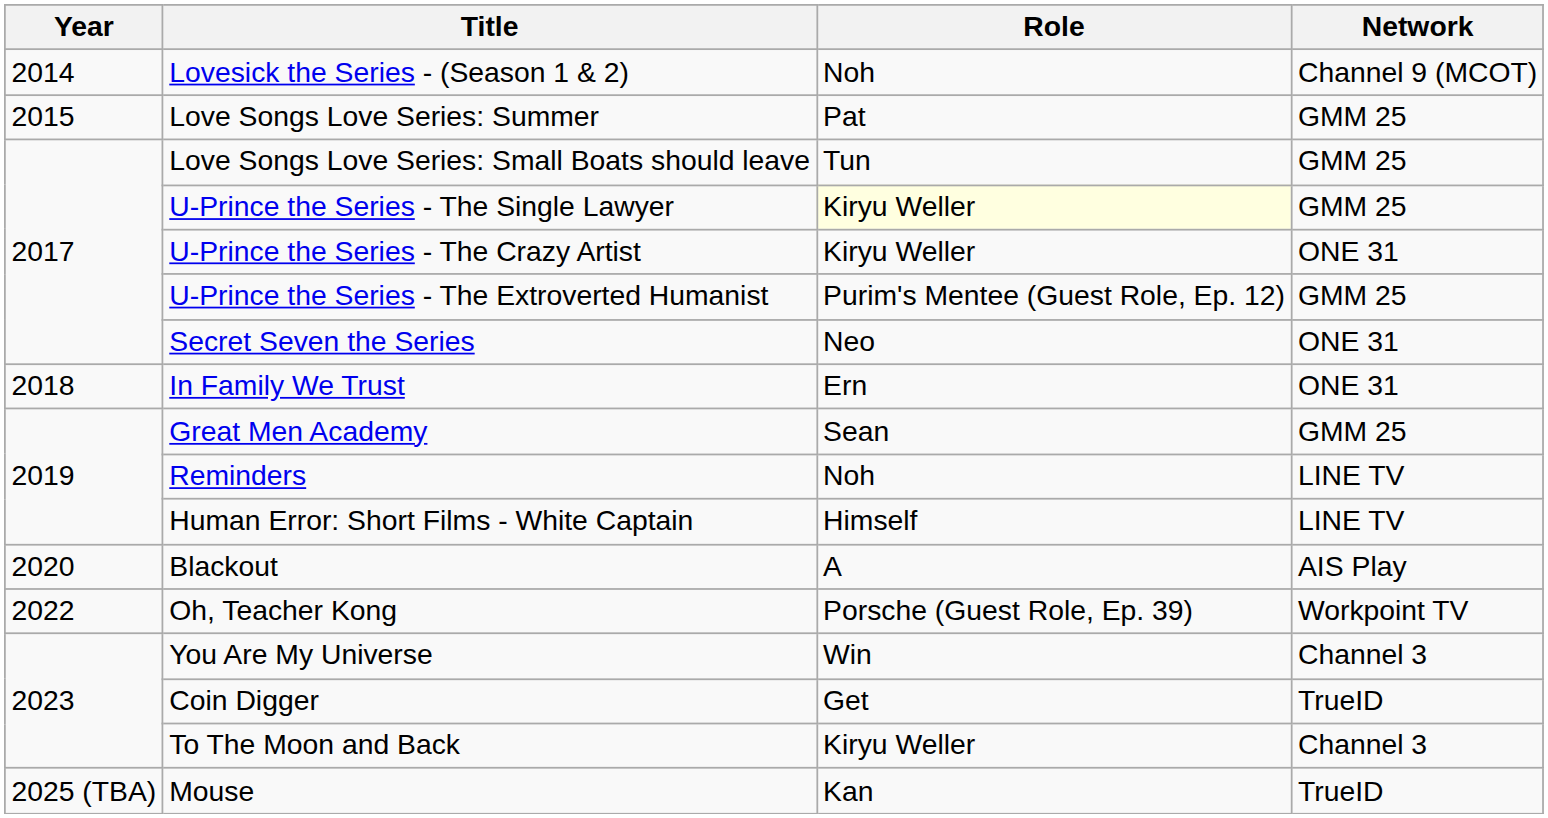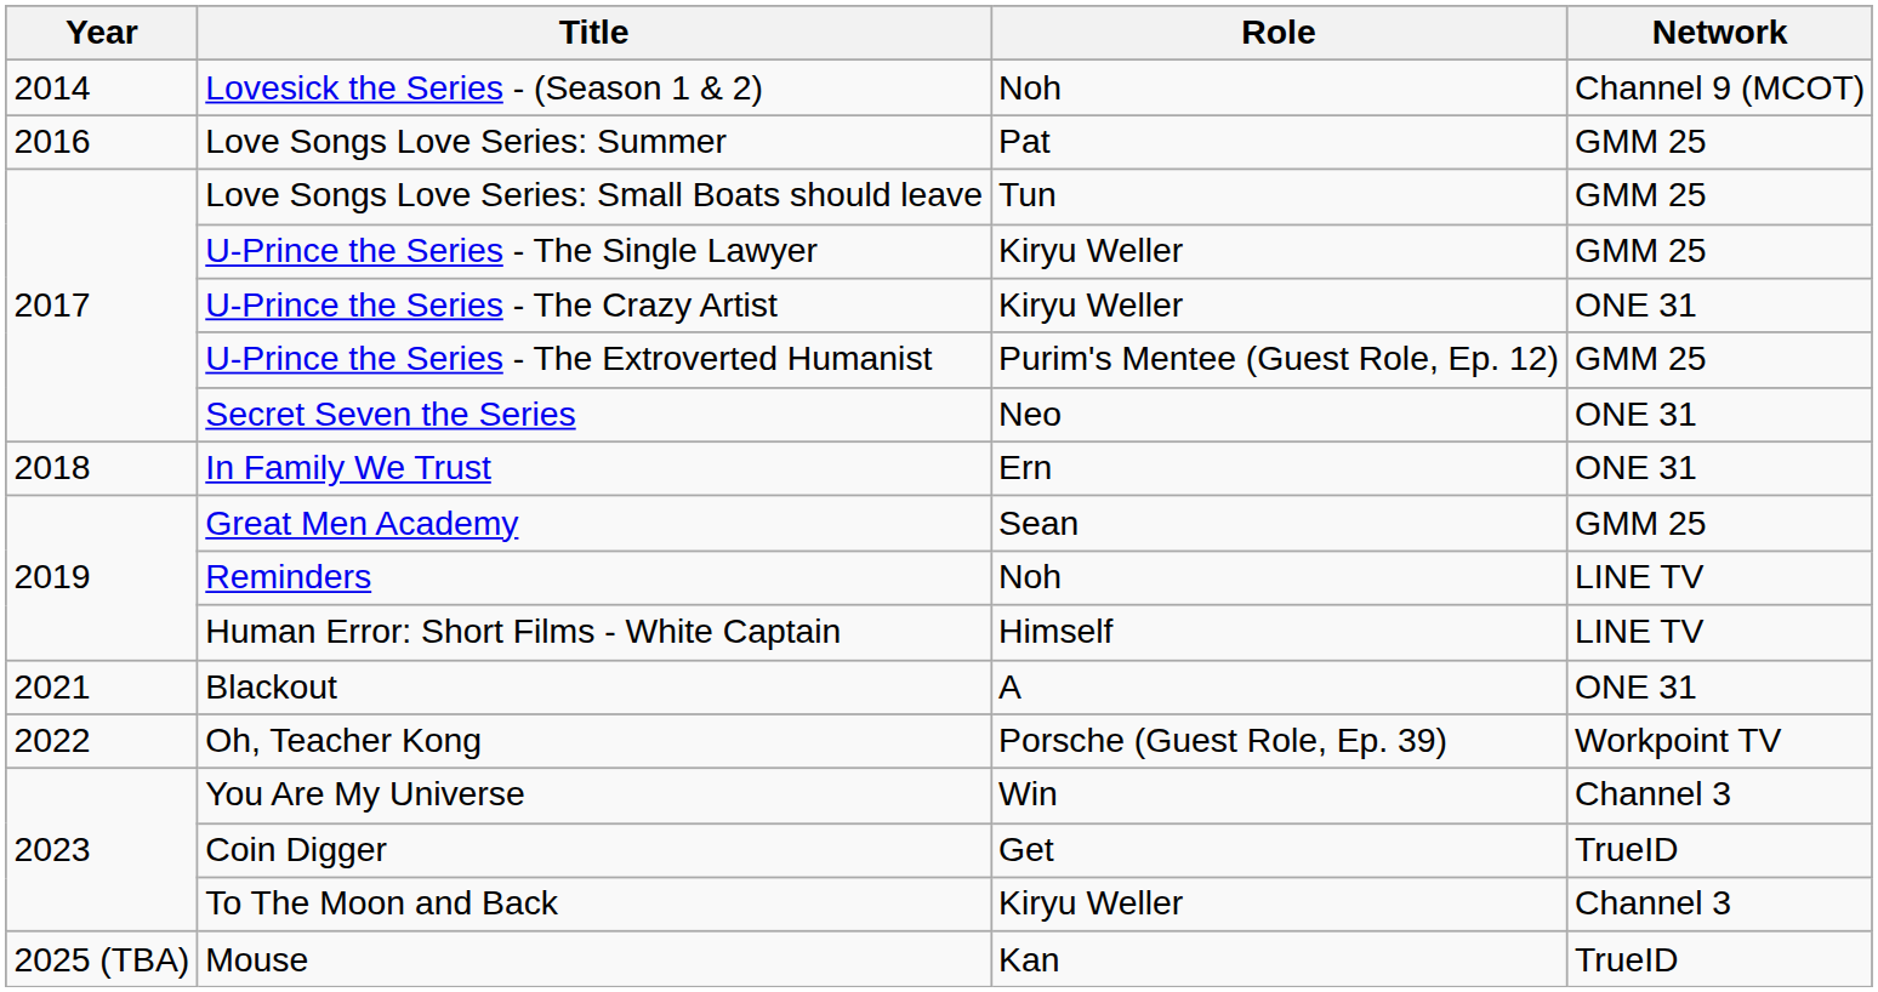Love Songs Love Series: Summer | Year: 2015 -> 2016
U-Prince the Series - The Single Lawyer | Role: lightyellow background -> no background
Blackout | Year: 2020 -> 2021
Blackout | Network: AIS Play -> ONE 31
